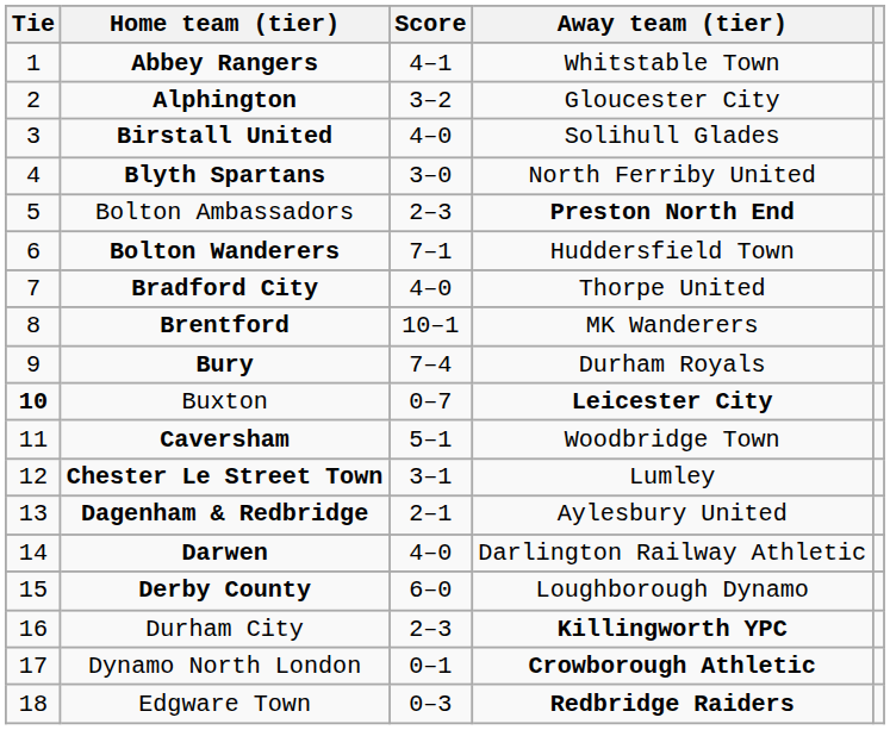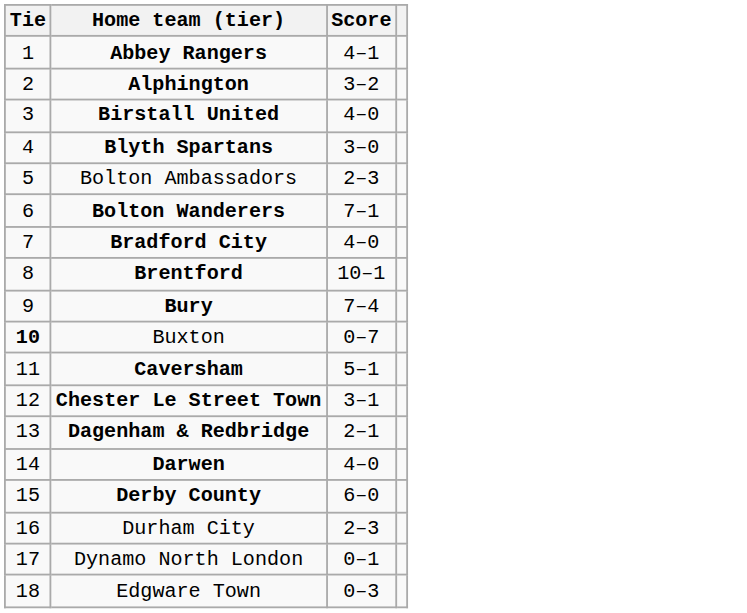- column: Away team (tier) | Whitstable Town | Gloucester City | Solihull Glades | North Ferriby United | Preston North End | Huddersfield Town | Thorpe United | MK Wanderers | Durham Royals | Leicester City | Woodbridge Town | Lumley | Aylesbury United | Darlington Railway Athletic | Loughborough Dynamo | Killingworth YPC | Crowborough Athletic | Redbridge Raiders
